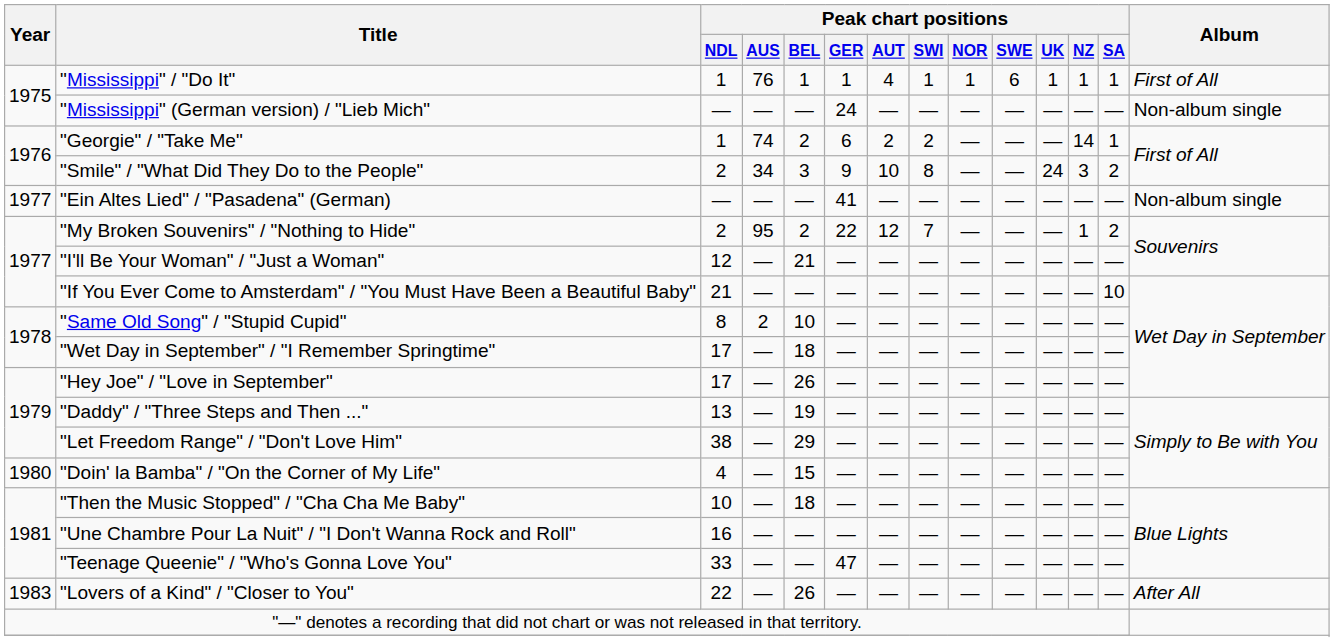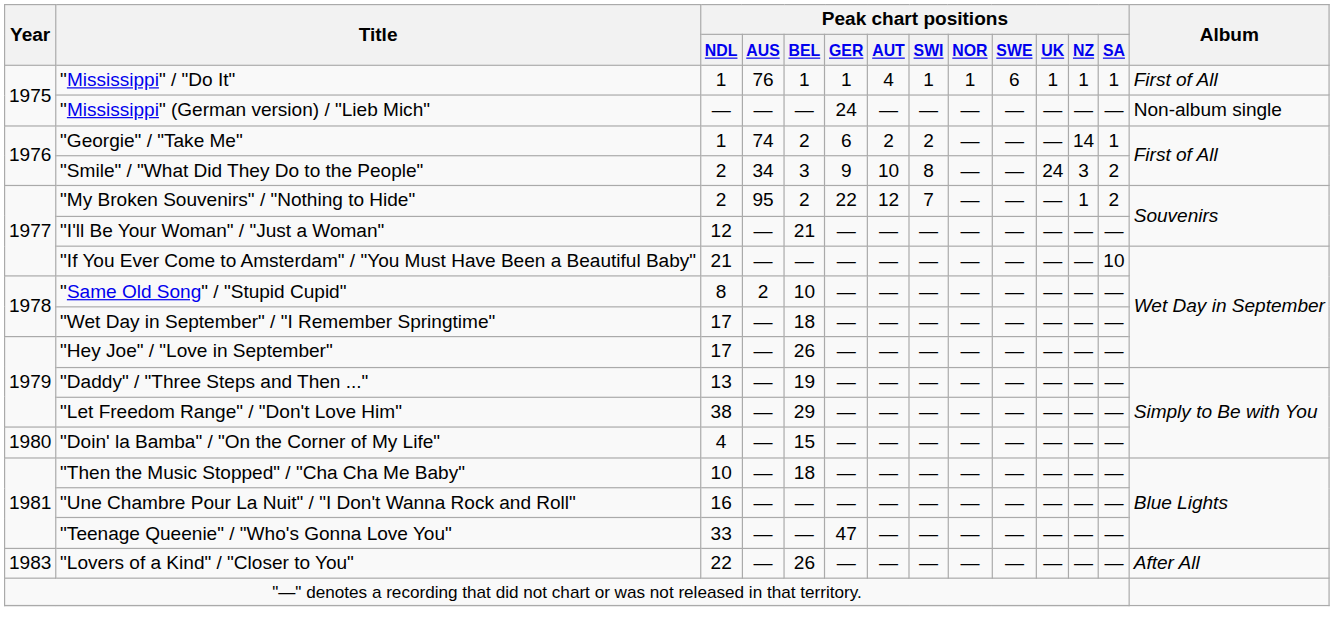- row: 1977 | "Ein Altes Lied" / "Pasadena" (German) | — | — | — | 41 | — | — | — | — | — | — | — | Non-album single
